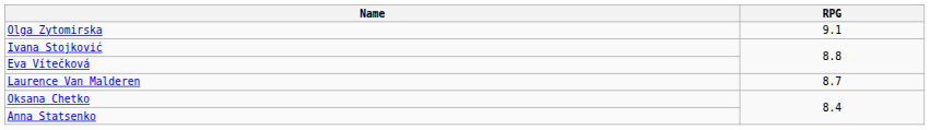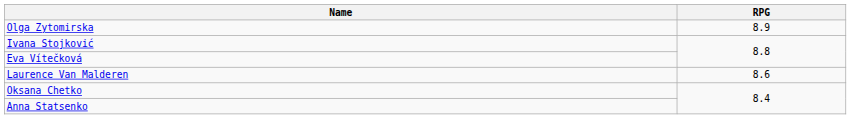Olga Zytomirska | RPG: 9.1 -> 8.9
Laurence Van Malderen | RPG: 8.7 -> 8.6
